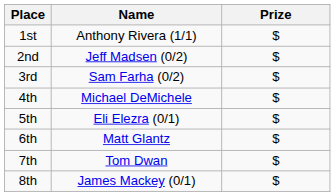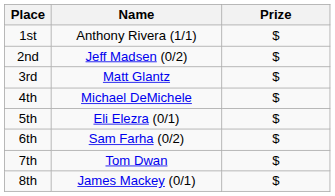3rd | Name: Sam Farha (0/2) -> Matt Glantz
6th | Name: Matt Glantz -> Sam Farha (0/2)
